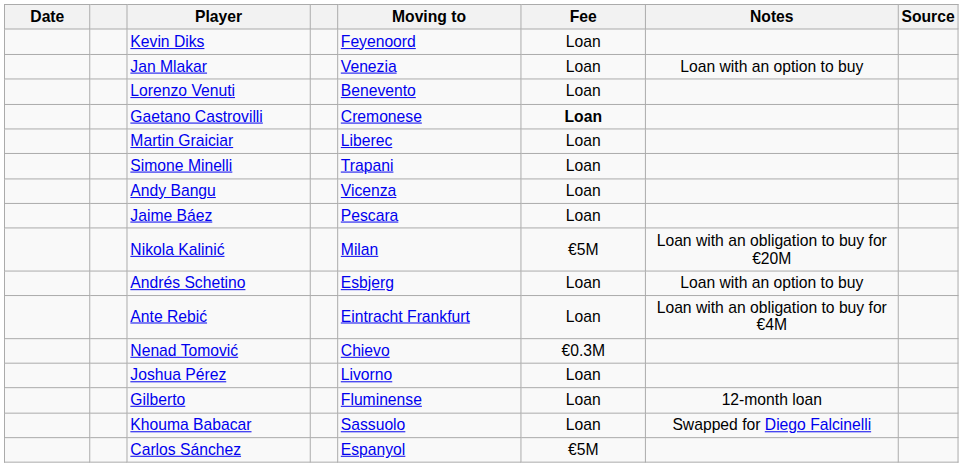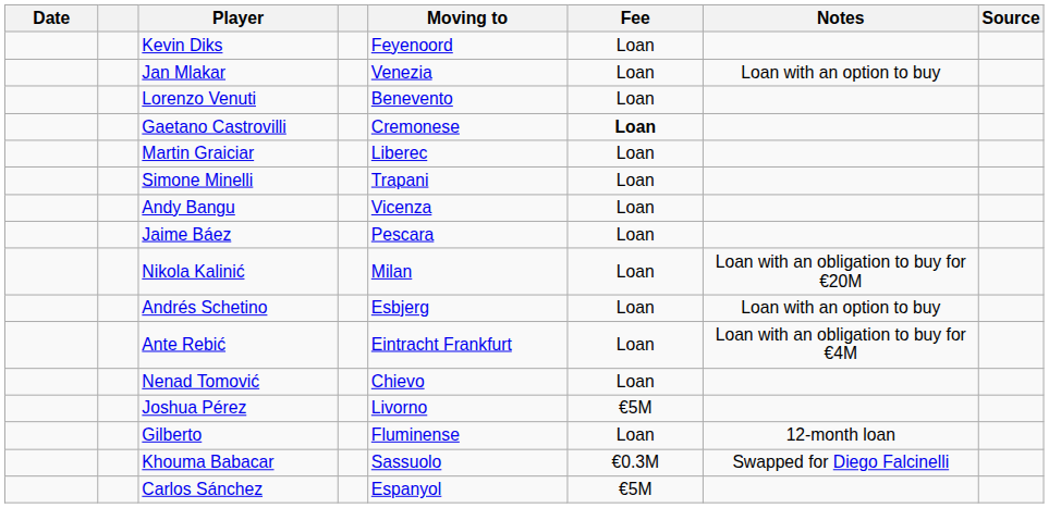Nikola Kalinić | Fee: €5M -> Loan
Nenad Tomović | Fee: €0.3M -> Loan
Joshua Pérez | Fee: Loan -> €5M
Khouma Babacar | Fee: Loan -> €0.3M
